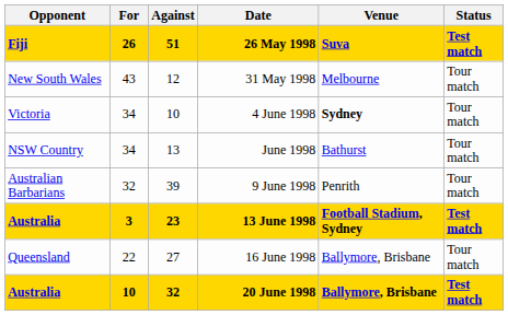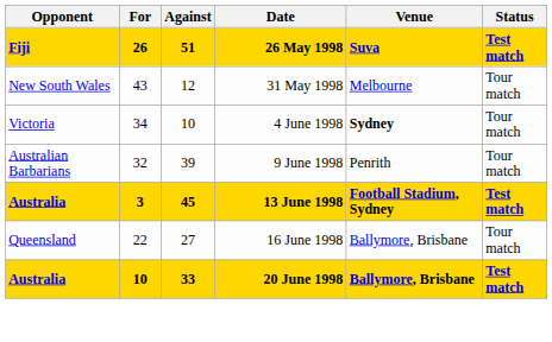- row: NSW Country | 34 | 13 | June 1998 | Bathurst | Tour match
13 June 1998 | Against: 23 -> 45
20 June 1998 | Against: 32 -> 33
